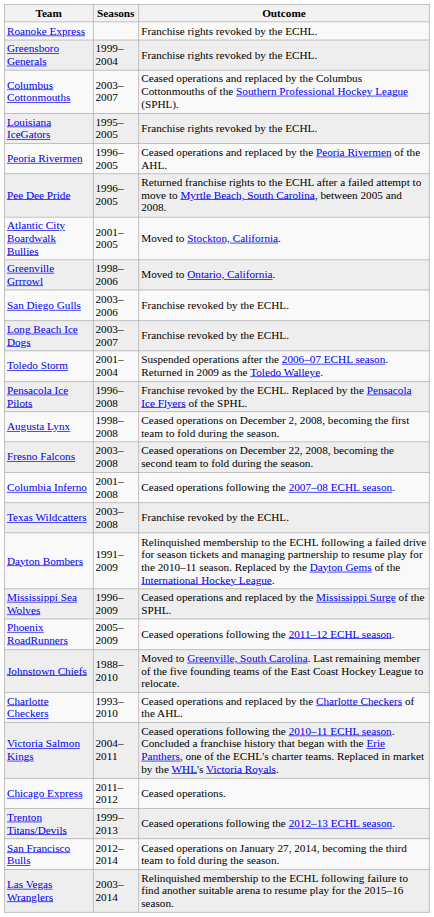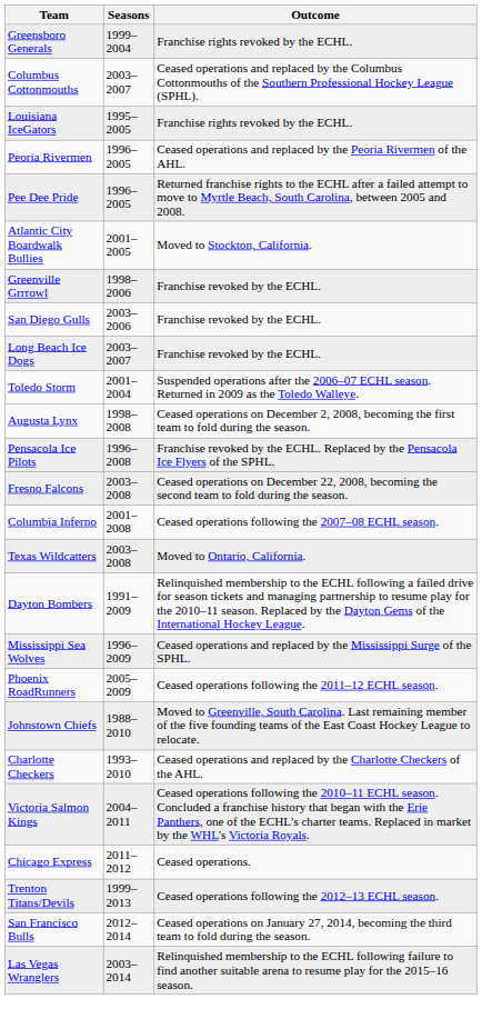- row: Roanoke Express | Franchise rights revoked by the ECHL.
Greenville Grrrowl | Outcome: Moved to Ontario, California. -> Franchise revoked by the ECHL.
rows swapped: Pensacola Ice Pilots <-> Augusta Lynx
Texas Wildcatters | Outcome: Franchise revoked by the ECHL. -> Moved to Ontario, California.
